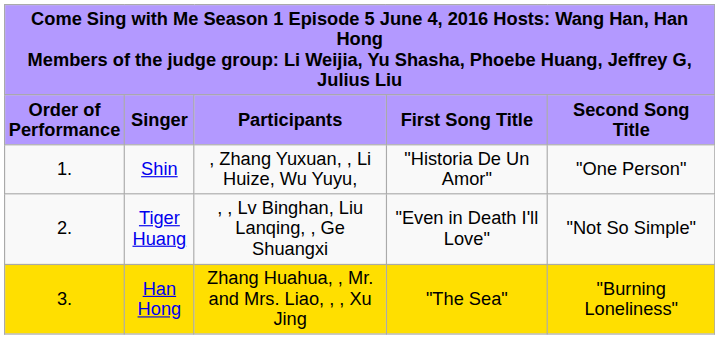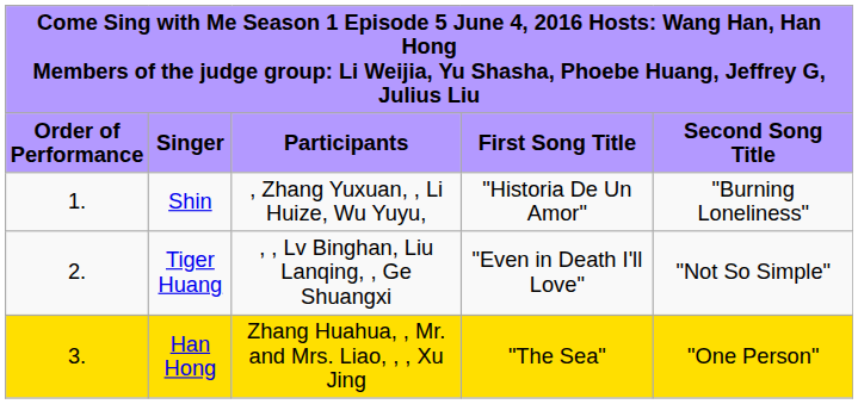Shin | column 5: "One Person" -> "Burning Loneliness"
Han Hong | column 5: "Burning Loneliness" -> "One Person"
